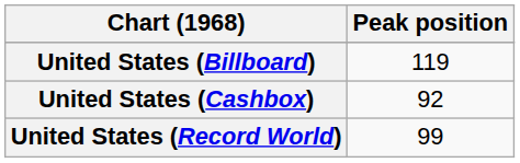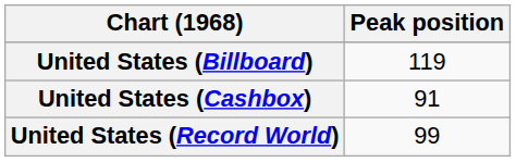United States (Cashbox) | Peak position: 92 -> 91
